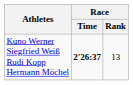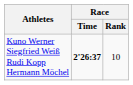Kuno Werner Siegfried Weiß Rudi Kopp Hermann Möchel | Race / Rank: 13 -> 10
